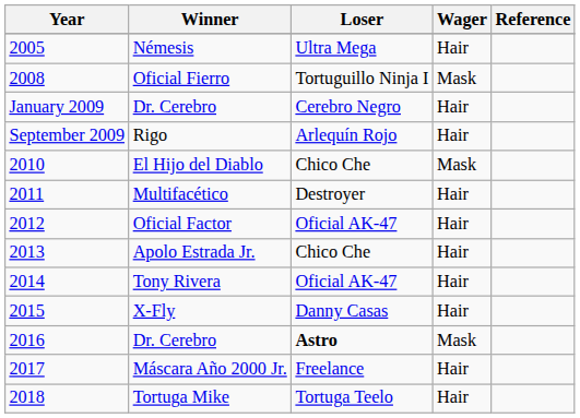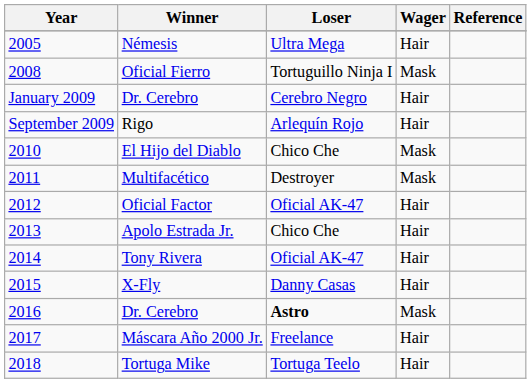Multifacético | Wager: Hair -> Mask
